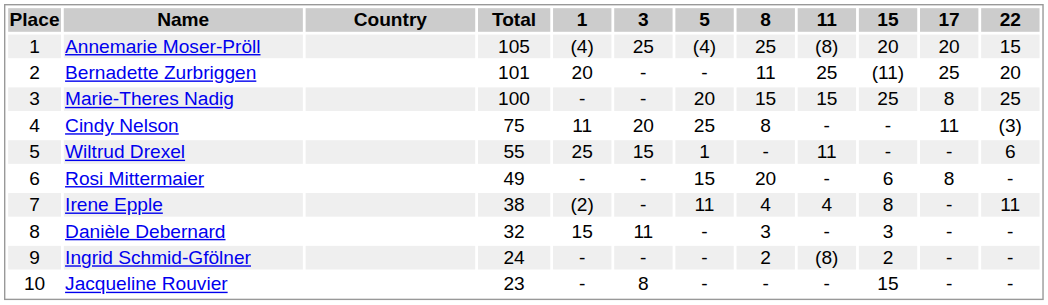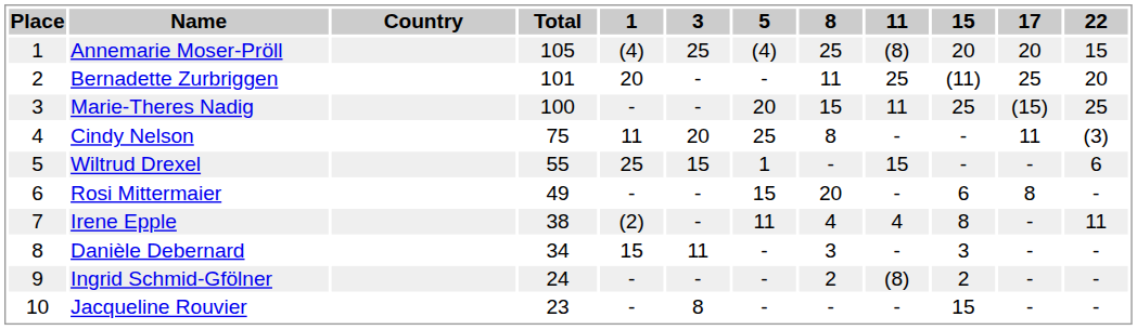Marie-Theres Nadig | 11: 15 -> 11
Marie-Theres Nadig | 17: 8 -> (15)
Wiltrud Drexel | 11: 11 -> 15
Danièle Debernard | Total: 32 -> 34
